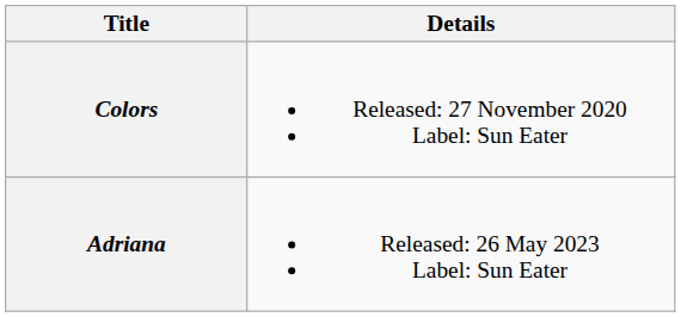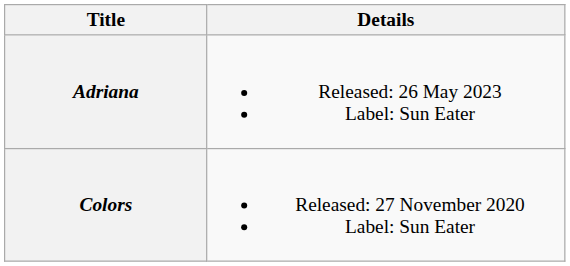rows swapped: Colors <-> Adriana
